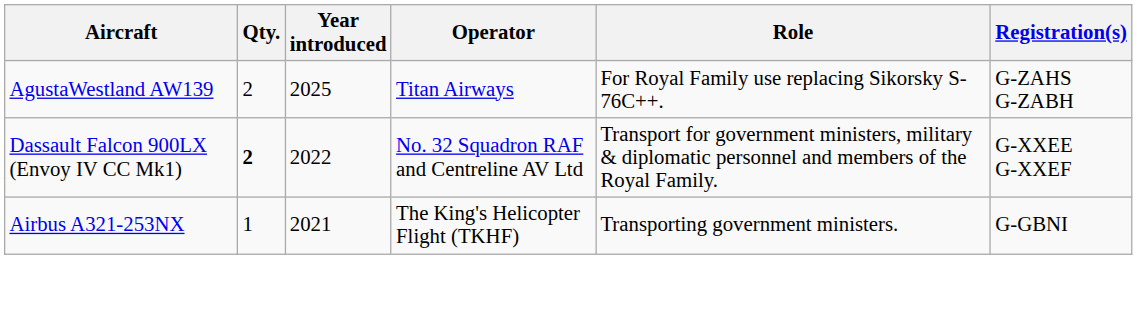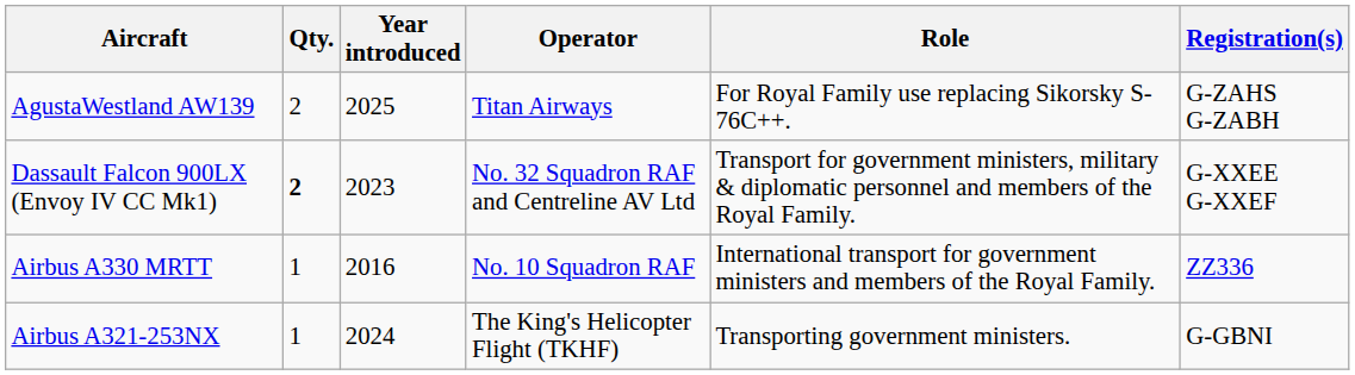Dassault Falcon 900LX (Envoy IV CC Mk1) | Year introduced: 2022 -> 2023
+ row: Airbus A330 MRTT | 1 | 2016 | No. 10 Squadron RAF | International transport for government ministers and members of the Royal Family. | ZZ336
Airbus A321-253NX | Year introduced: 2021 -> 2024
